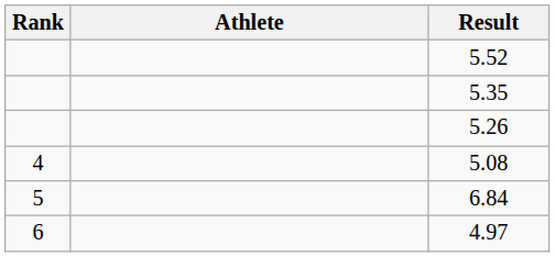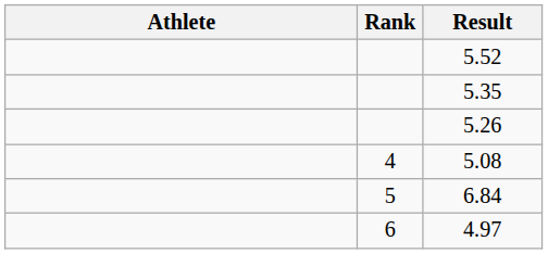columns swapped: Rank <-> Athlete
